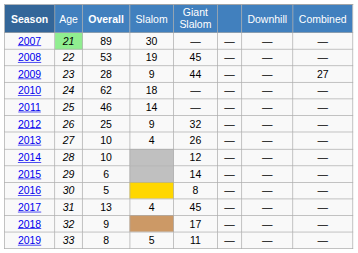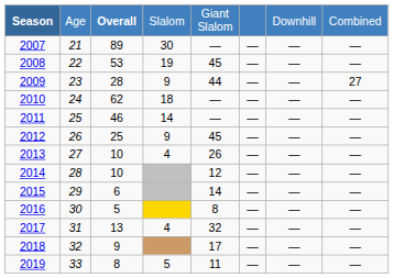2007 | column 2: lightgreen background -> no background
2012 | column 5: 32 -> 45
2017 | column 5: 45 -> 32
